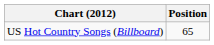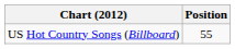US Hot Country Songs (Billboard) | Position: 65 -> 55
